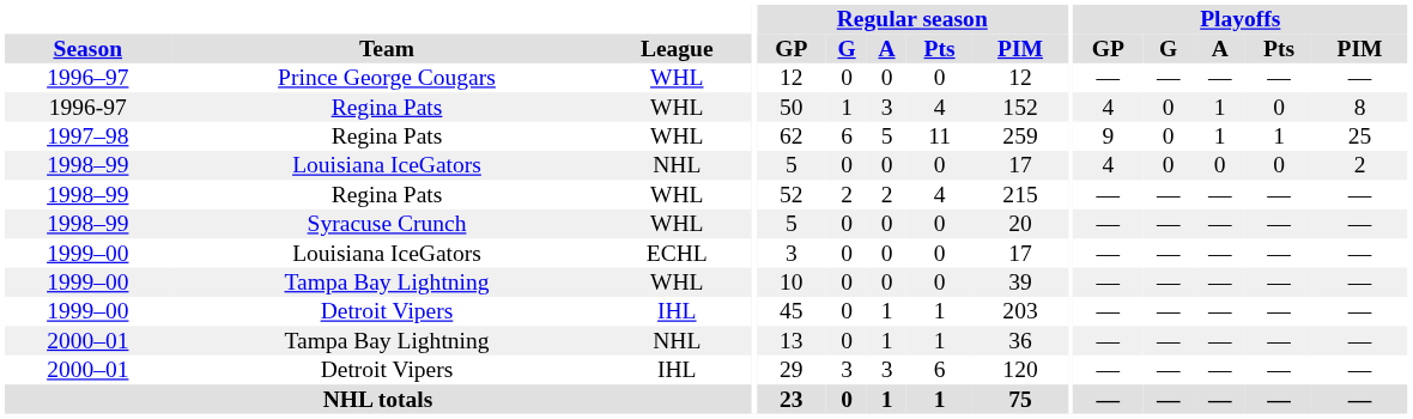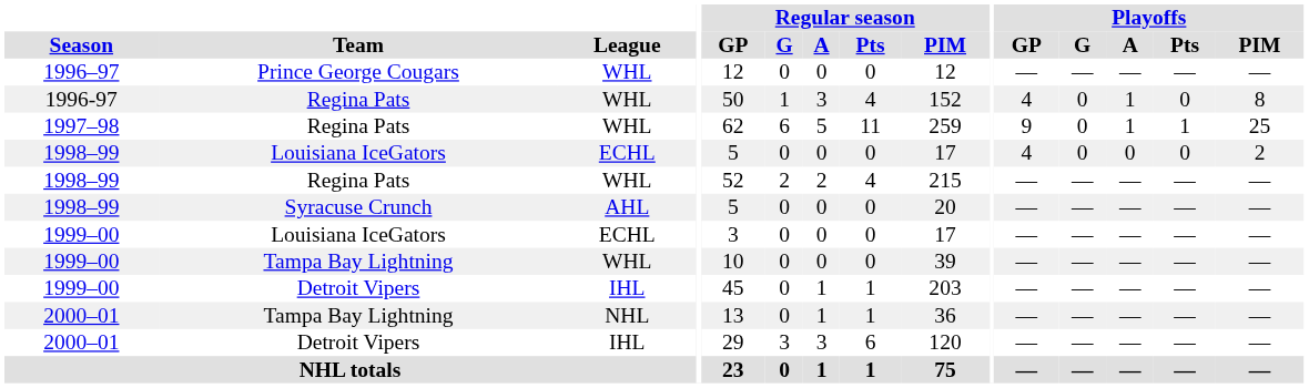1998–99 / Louisiana IceGators | League: NHL -> ECHL
1998–99 / Syracuse Crunch | League: WHL -> AHL
